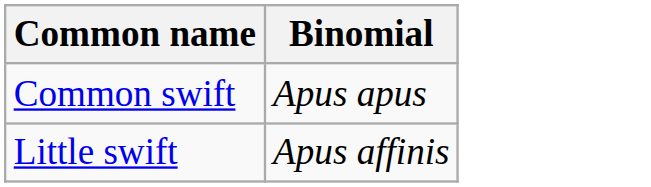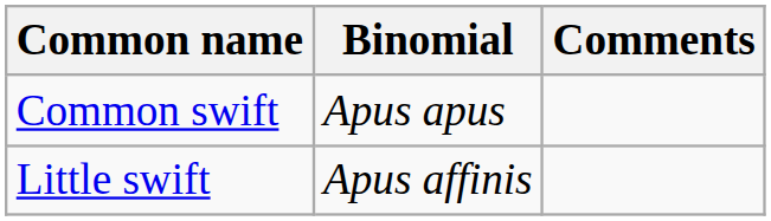+ column: Comments
